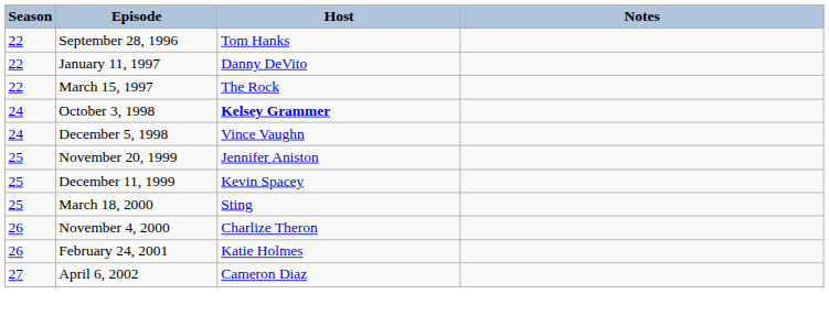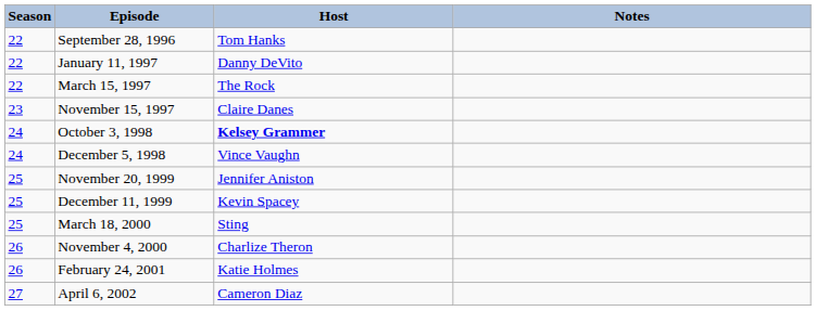+ row: 23 | November 15, 1997 | Claire Danes
